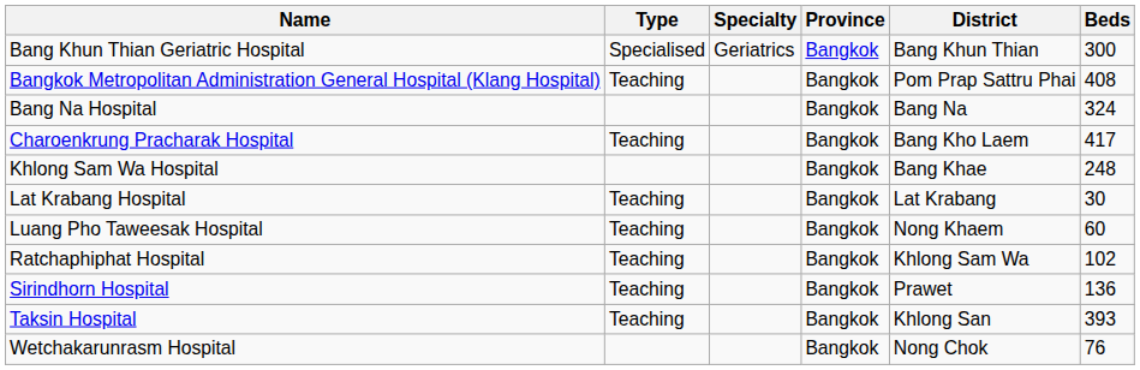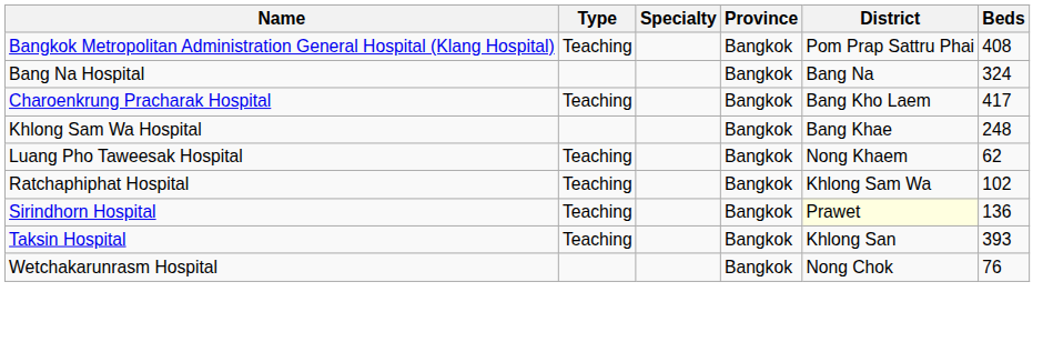- row: Bang Khun Thian Geriatric Hospital | Specialised | Geriatrics | Bangkok | Bang Khun Thian | 300
- row: Lat Krabang Hospital | Teaching | Bangkok | Lat Krabang | 30
Luang Pho Taweesak Hospital | Beds: 60 -> 62
Sirindhorn Hospital | District: no background -> lightyellow background
